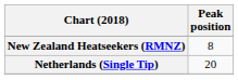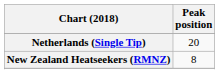rows swapped: Netherlands (Single Tip) <-> New Zealand Heatseekers (RMNZ)
